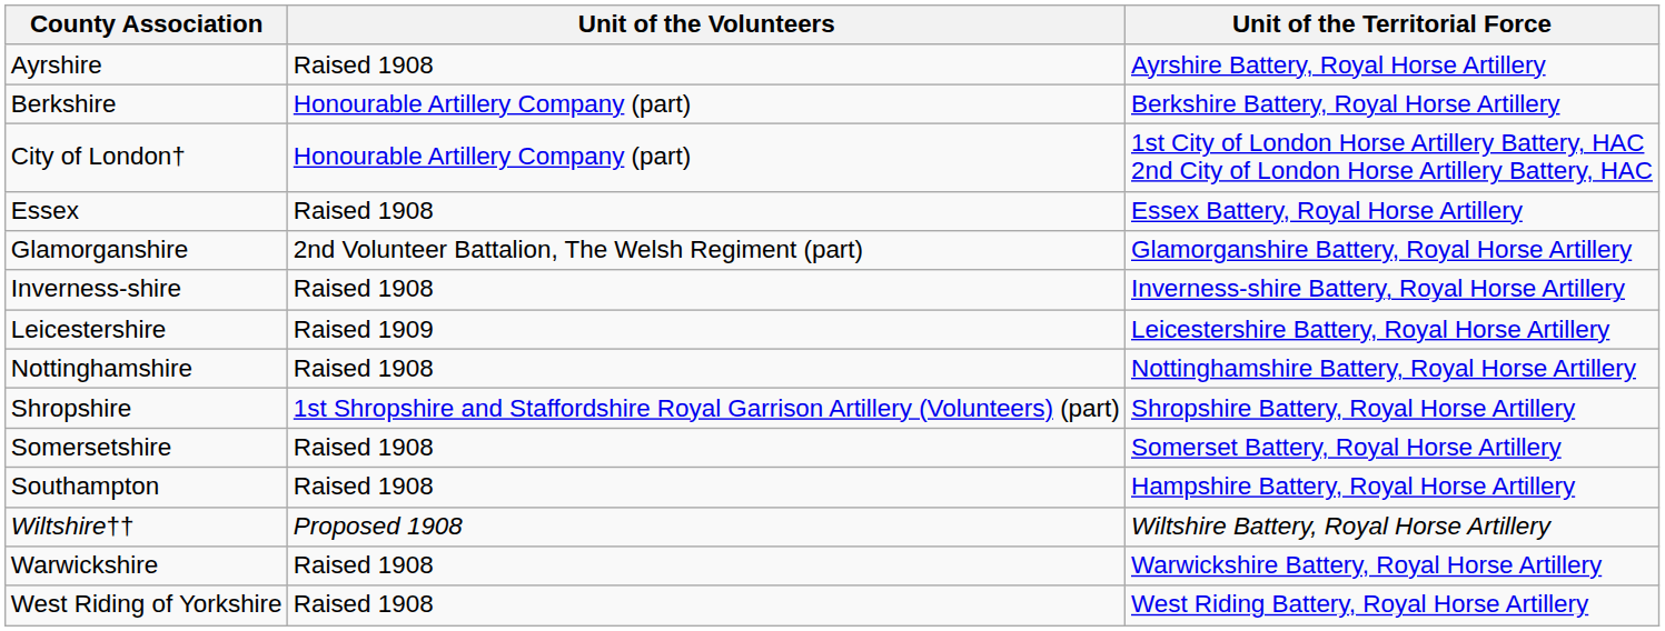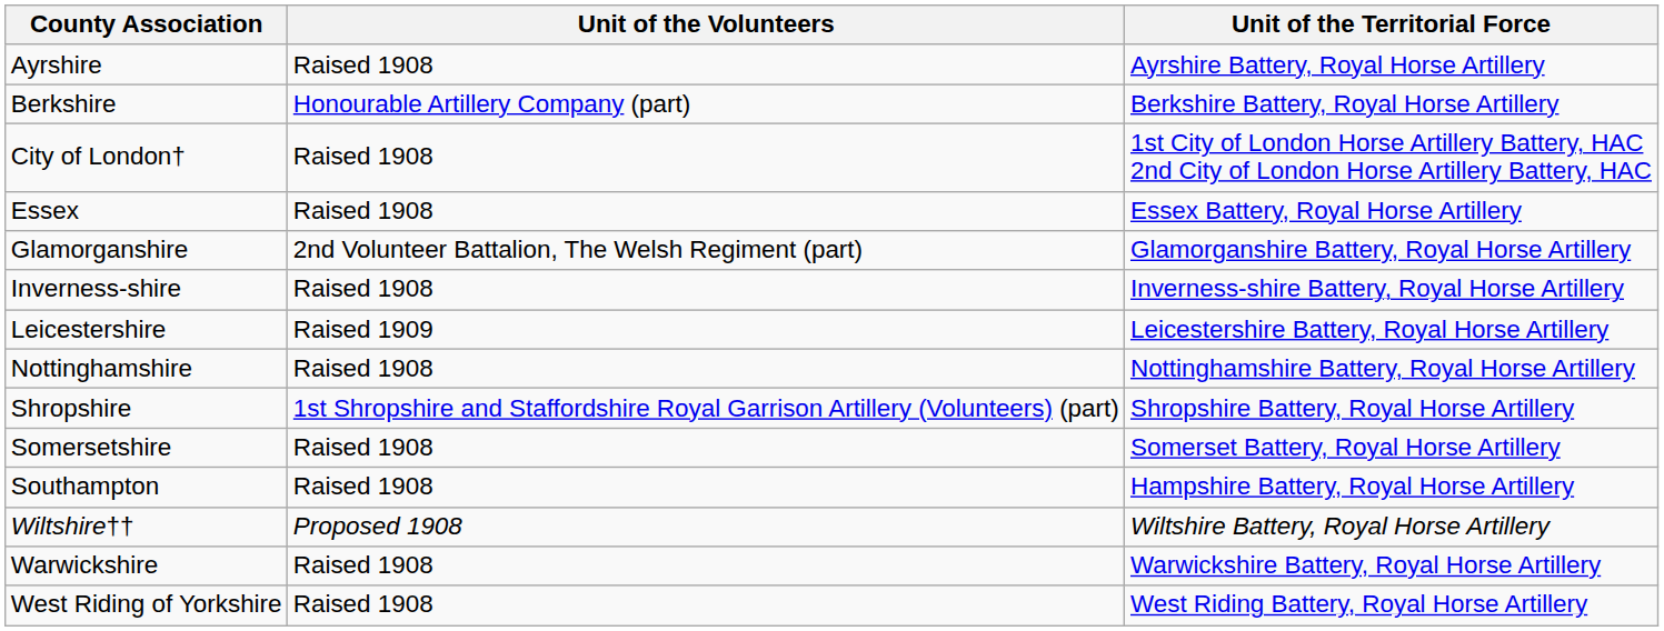City of London† | Unit of the Volunteers: Honourable Artillery Company (part) -> Raised 1908
